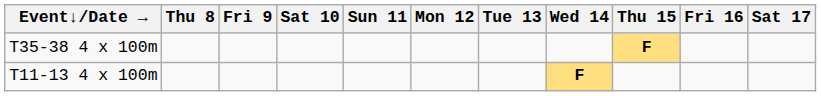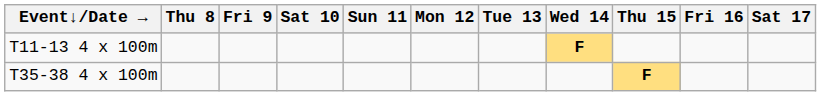rows swapped: T11-13 4 x 100m <-> T35-38 4 x 100m
